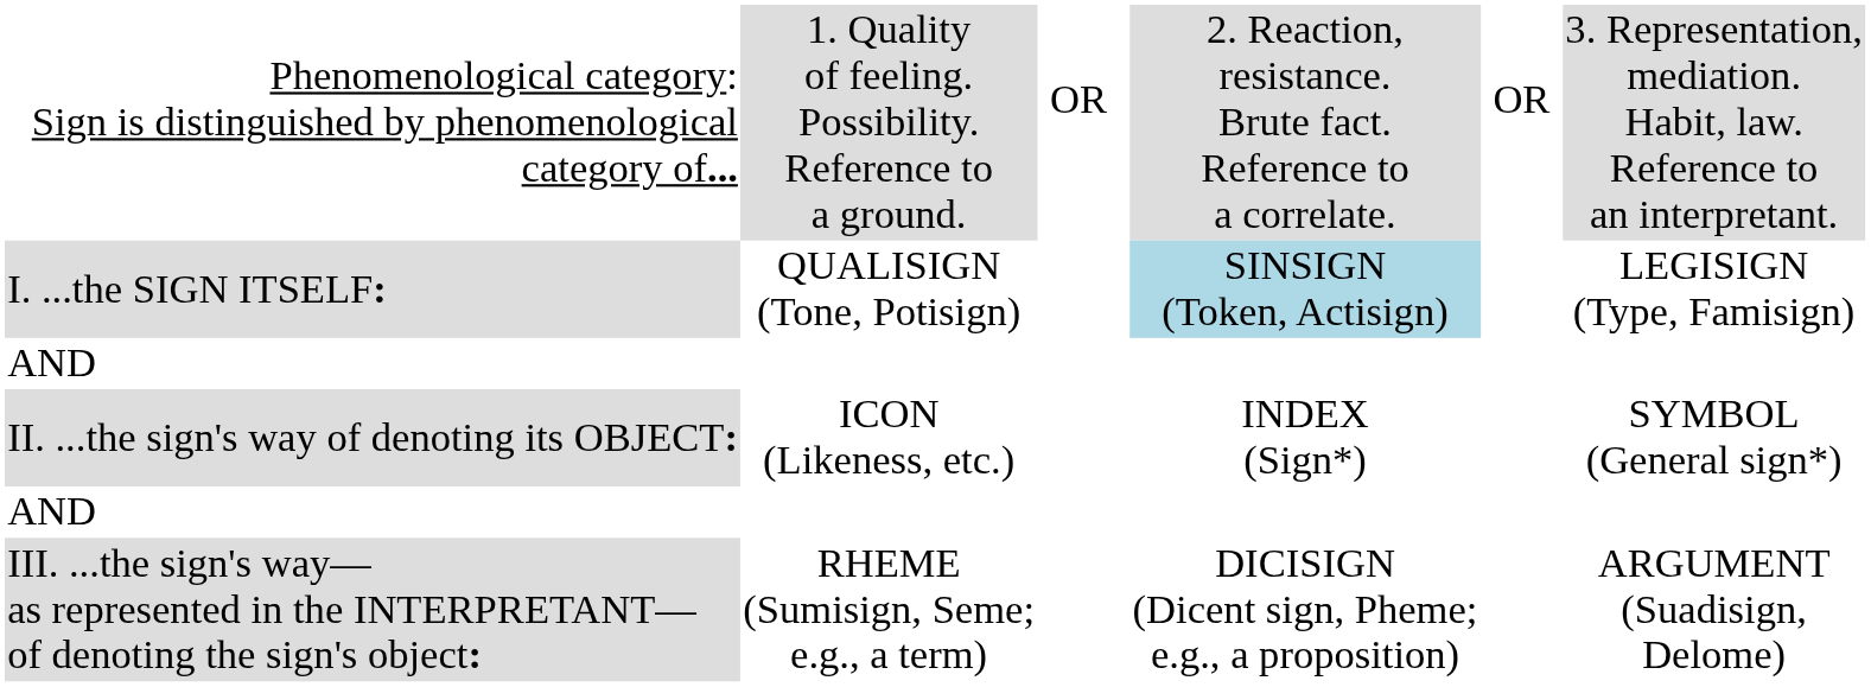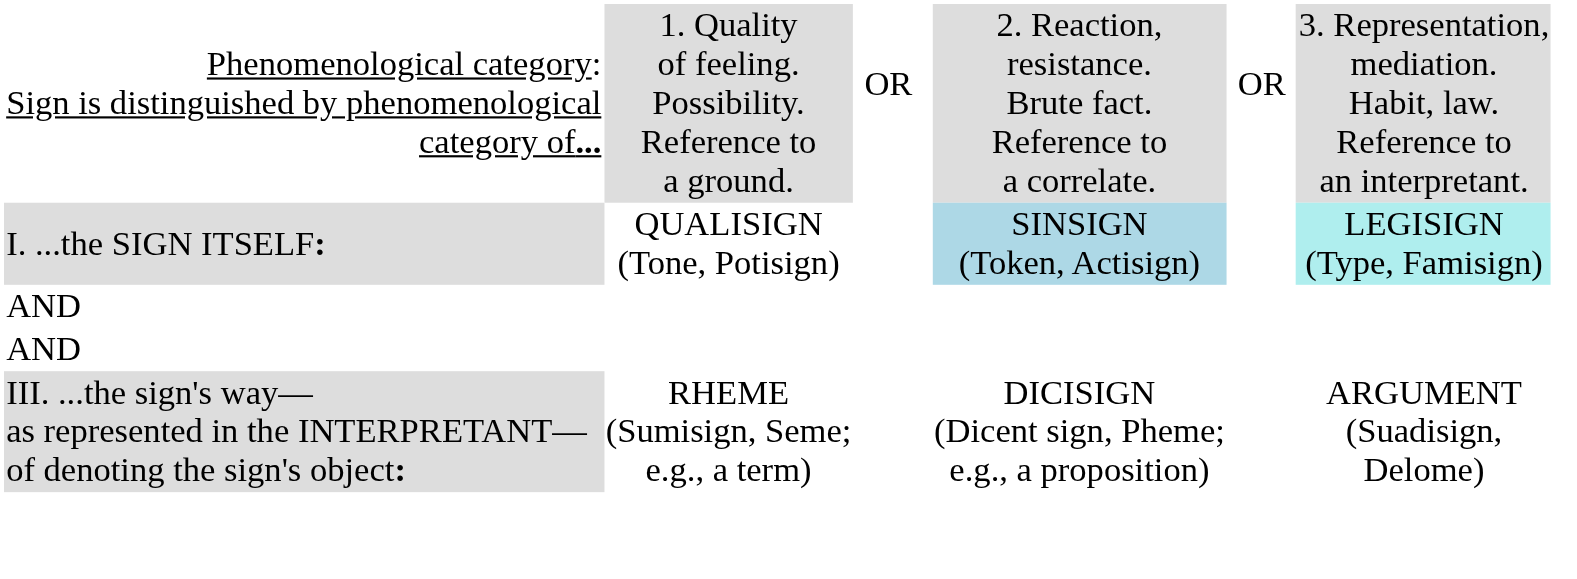I. ...the SIGN ITSELF: | column 6: no background -> paleturquoise background
- row: II. ...the sign's way of denoting its OBJECT: | ICON (Likeness, etc.) | INDEX (Sign*) | SYMBOL (General sign*)
